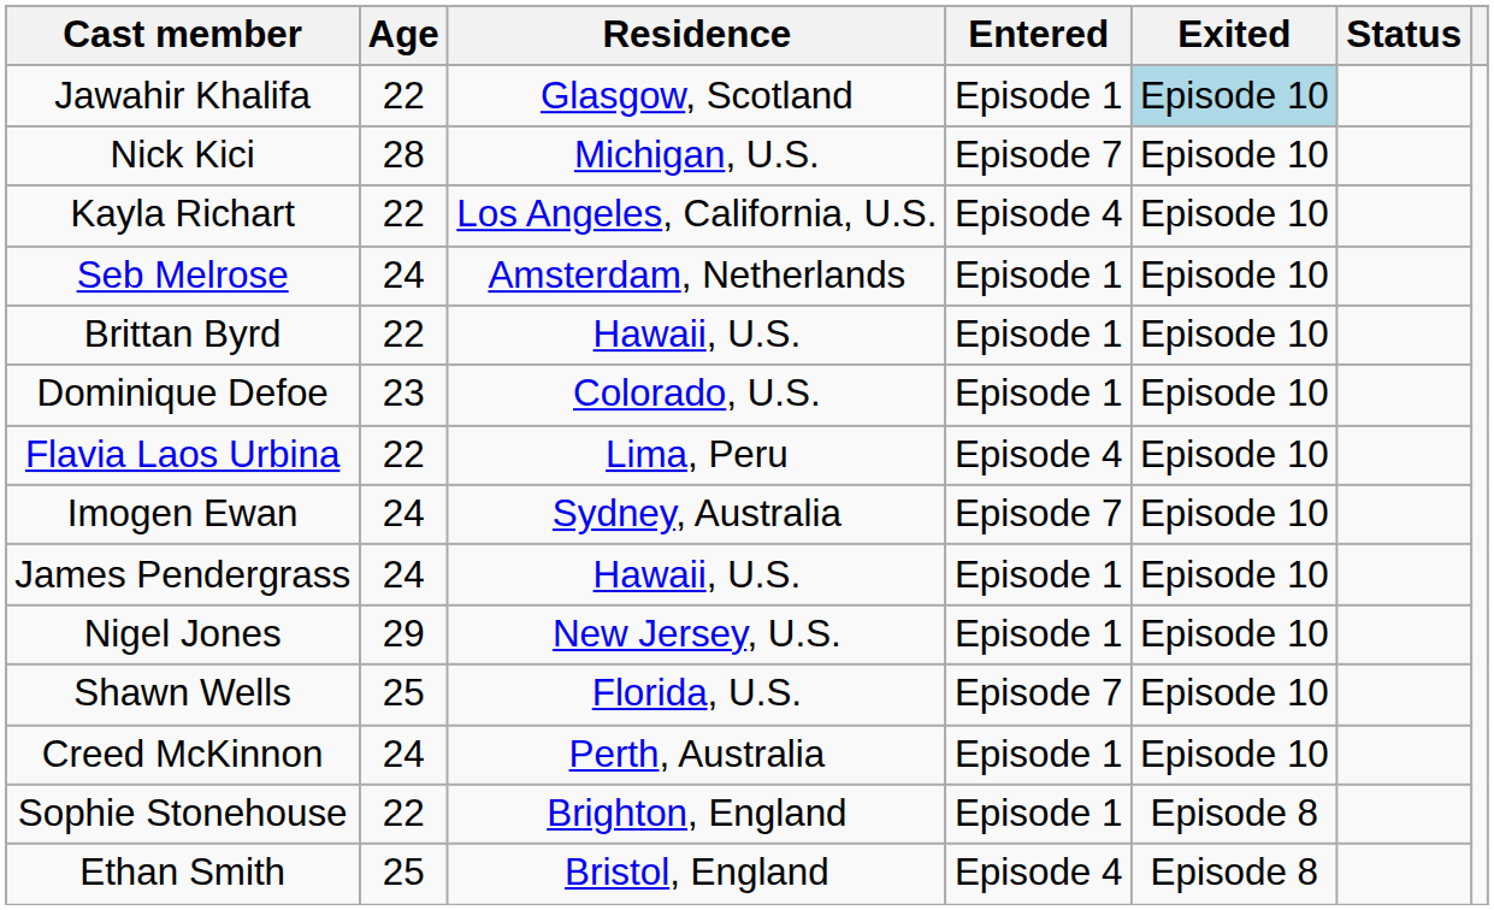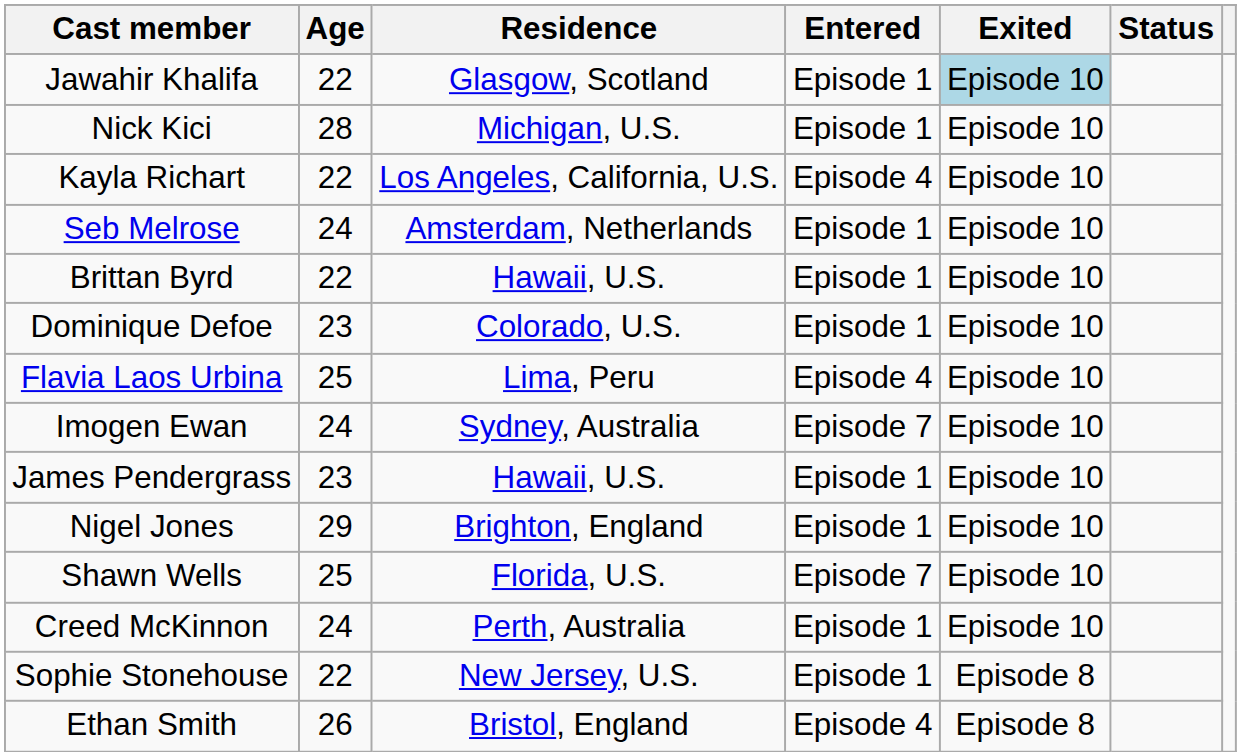Nick Kici | Entered: Episode 7 -> Episode 1
Flavia Laos Urbina | Age: 22 -> 25
James Pendergrass | Age: 24 -> 23
Nigel Jones | Residence: New Jersey, U.S. -> Brighton, England
Sophie Stonehouse | Residence: Brighton, England -> New Jersey, U.S.
Ethan Smith | Age: 25 -> 26
